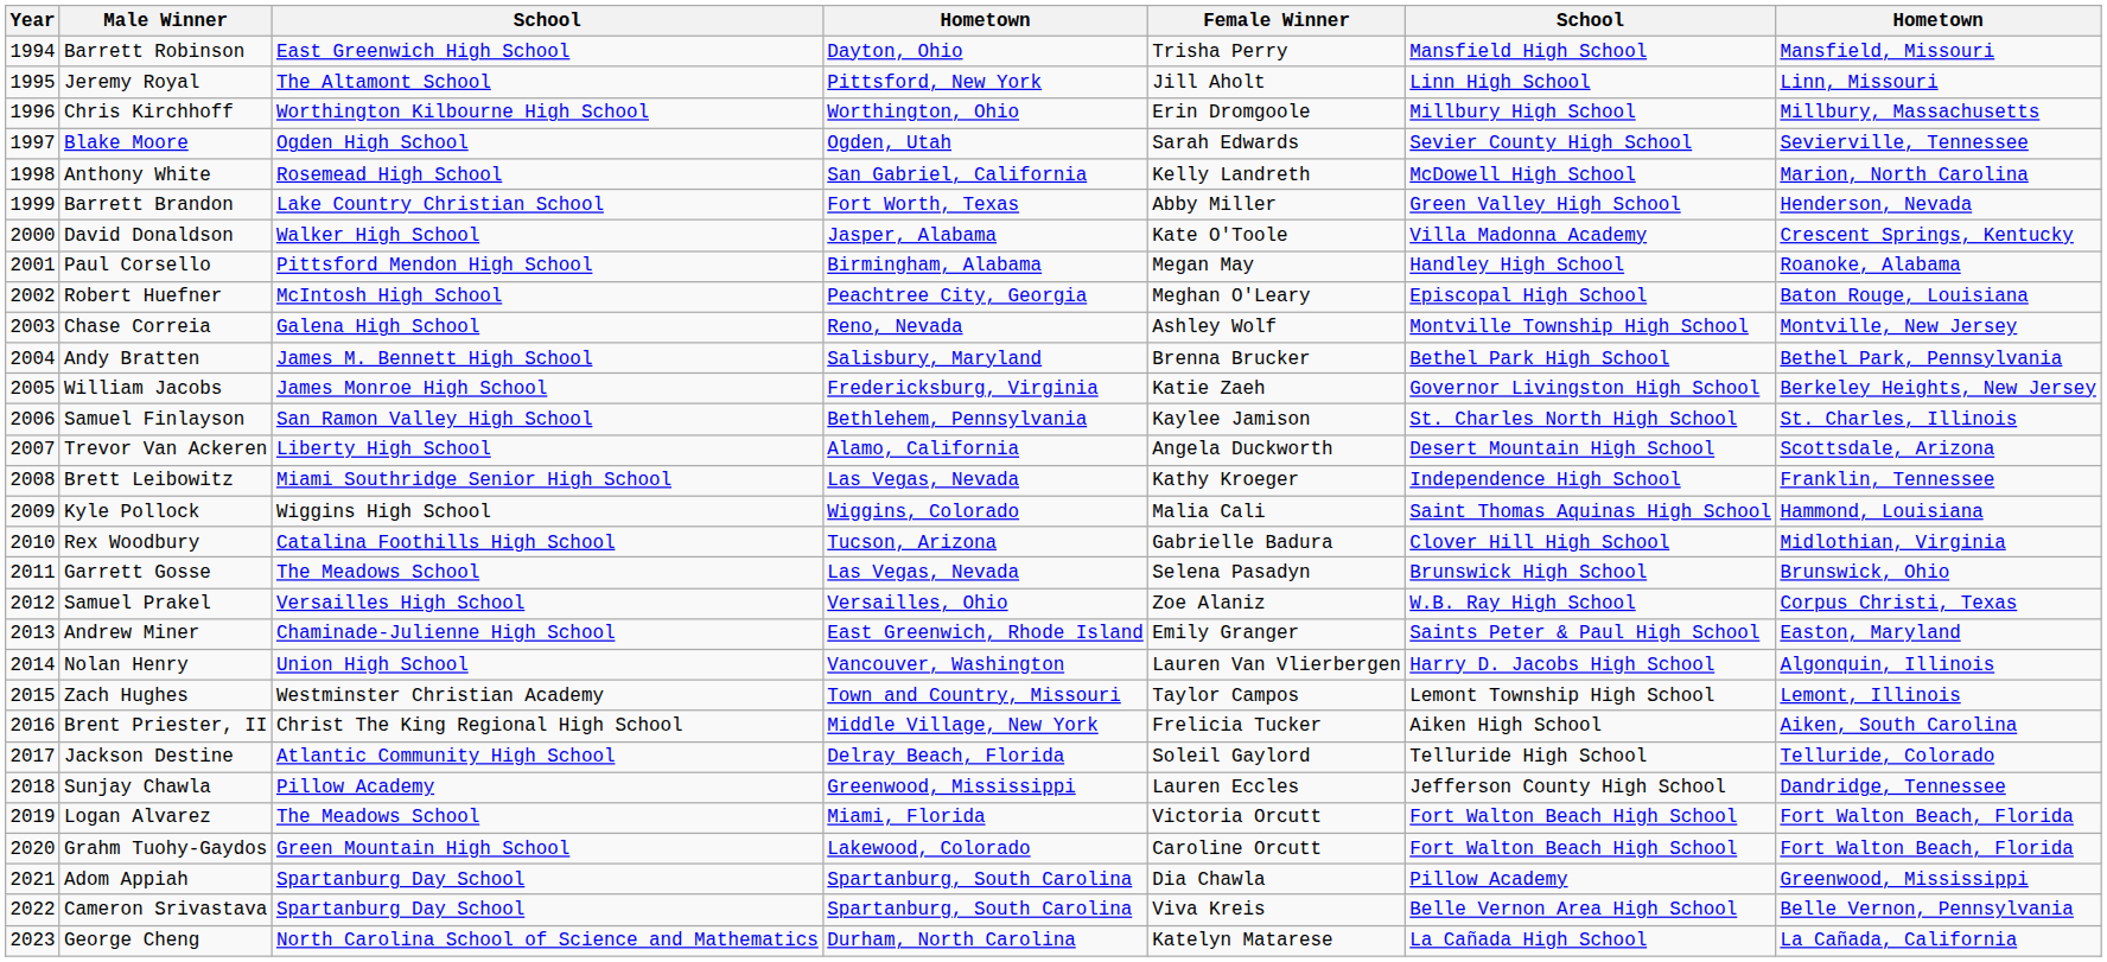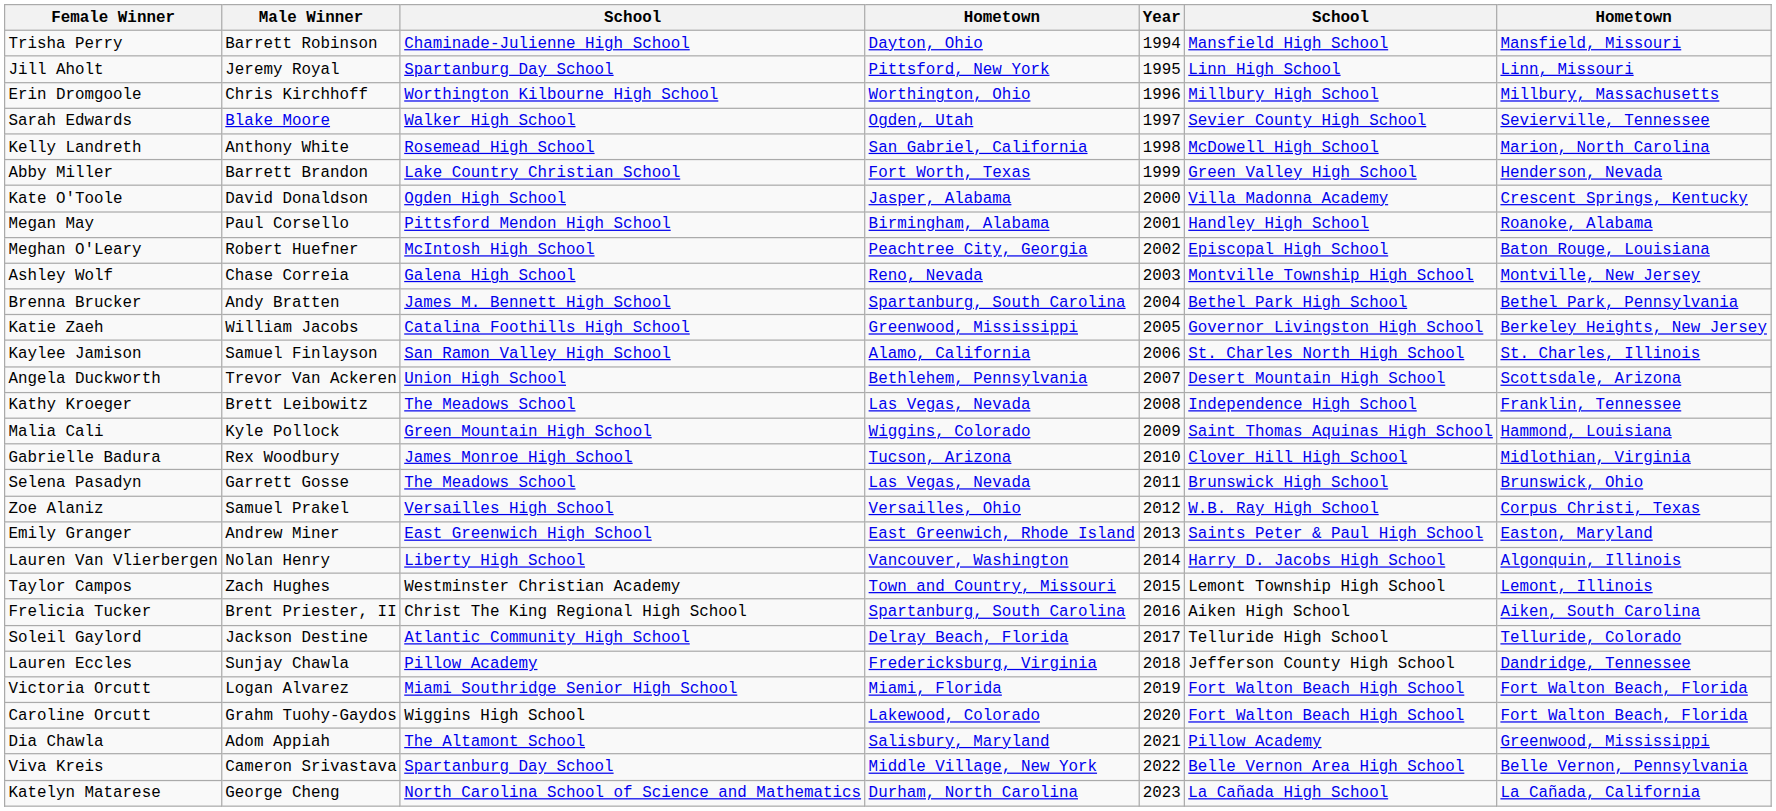columns swapped: Year <-> Female Winner
Barrett Robinson | column 3: East Greenwich High School -> Chaminade-Julienne High School
Jeremy Royal | column 3: The Altamont School -> Spartanburg Day School
Blake Moore | column 3: Ogden High School -> Walker High School
David Donaldson | column 3: Walker High School -> Ogden High School
Andy Bratten | column 4: Salisbury, Maryland -> Spartanburg, South Carolina
William Jacobs | column 3: James Monroe High School -> Catalina Foothills High School
William Jacobs | column 4: Fredericksburg, Virginia -> Greenwood, Mississippi
Samuel Finlayson | column 4: Bethlehem, Pennsylvania -> Alamo, California
Trevor Van Ackeren | column 3: Liberty High School -> Union High School
Trevor Van Ackeren | column 4: Alamo, California -> Bethlehem, Pennsylvania
Brett Leibowitz | column 3: Miami Southridge Senior High School -> The Meadows School
Kyle Pollock | column 3: Wiggins High School -> Green Mountain High School
Rex Woodbury | column 3: Catalina Foothills High School -> James Monroe High School
Andrew Miner | column 3: Chaminade-Julienne High School -> East Greenwich High School
Nolan Henry | column 3: Union High School -> Liberty High School
Brent Priester, II | column 4: Middle Village, New York -> Spartanburg, South Carolina
Sunjay Chawla | column 4: Greenwood, Mississippi -> Fredericksburg, Virginia
Logan Alvarez | column 3: The Meadows School -> Miami Southridge Senior High School
Grahm Tuohy-Gaydos | column 3: Green Mountain High School -> Wiggins High School
Adom Appiah | column 3: Spartanburg Day School -> The Altamont School
Adom Appiah | column 4: Spartanburg, South Carolina -> Salisbury, Maryland
Cameron Srivastava | column 4: Spartanburg, South Carolina -> Middle Village, New York
